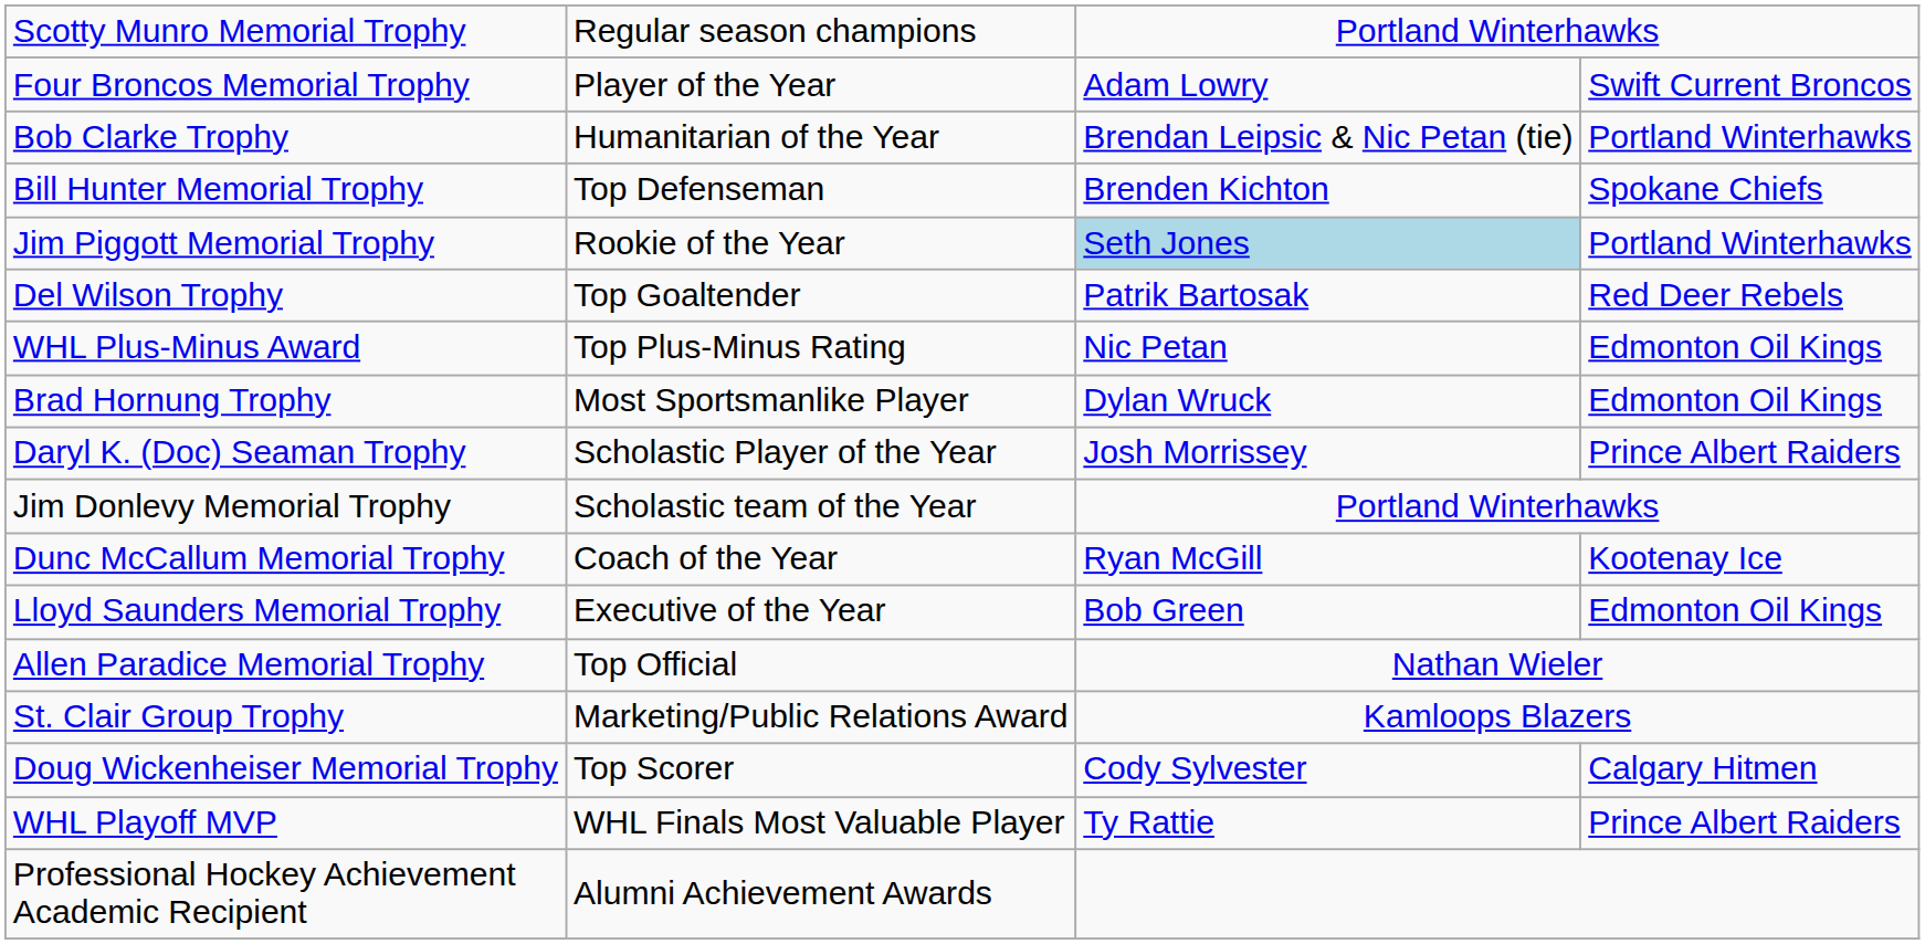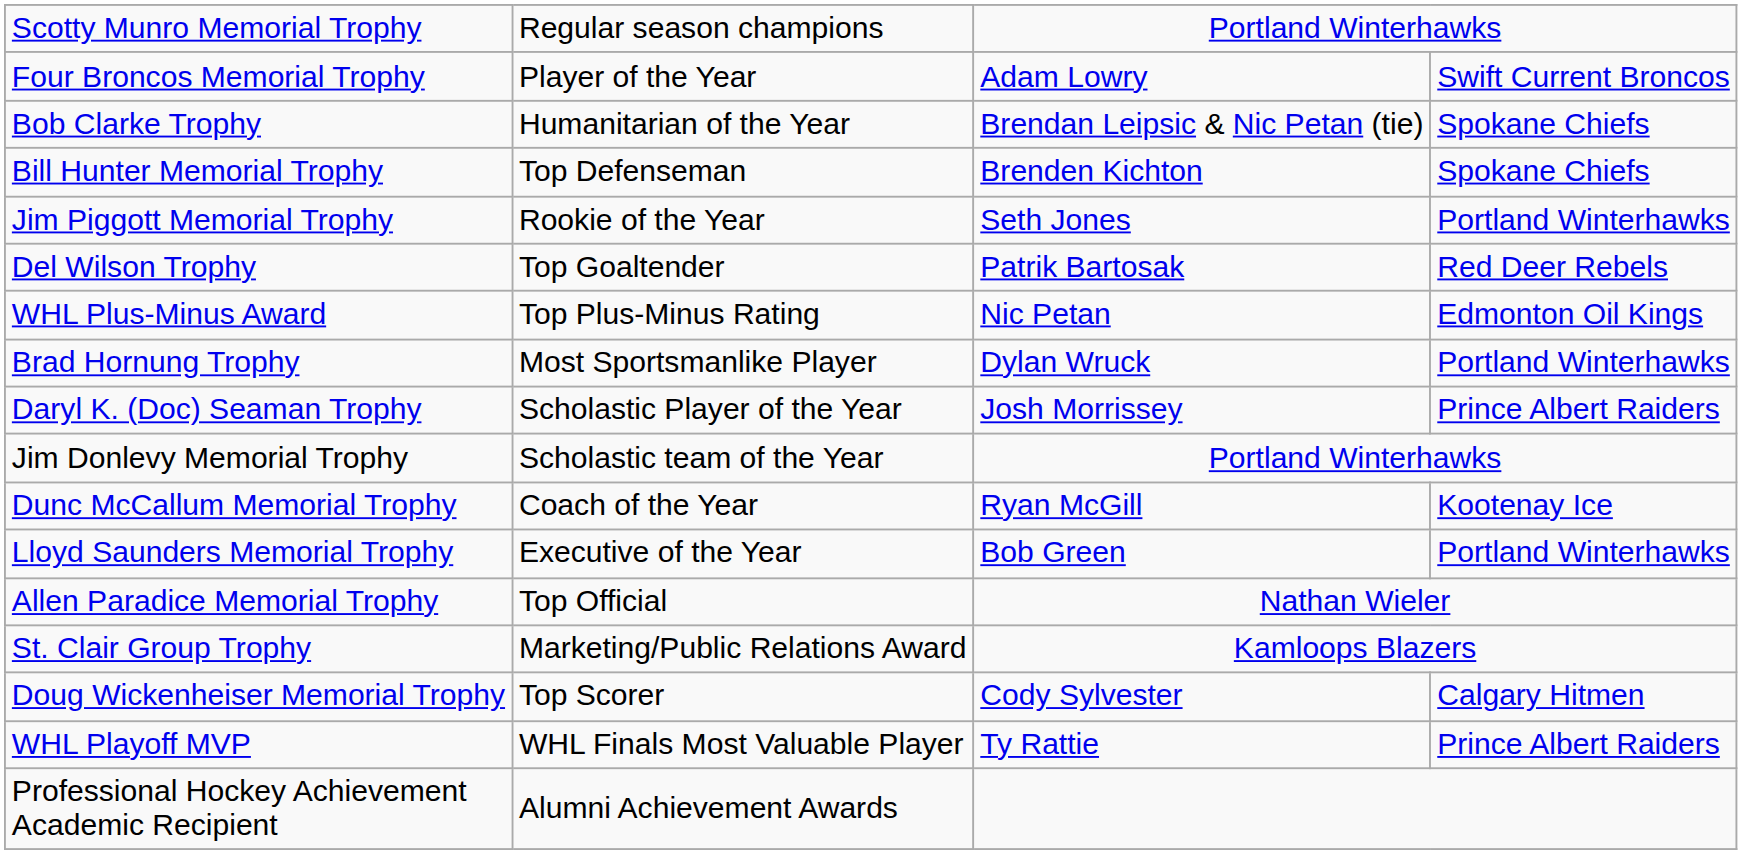Bob Clarke Trophy | column 4: Portland Winterhawks -> Spokane Chiefs
Jim Piggott Memorial Trophy | column 3: lightblue background -> no background
Brad Hornung Trophy | column 4: Edmonton Oil Kings -> Portland Winterhawks
Lloyd Saunders Memorial Trophy | column 4: Edmonton Oil Kings -> Portland Winterhawks
